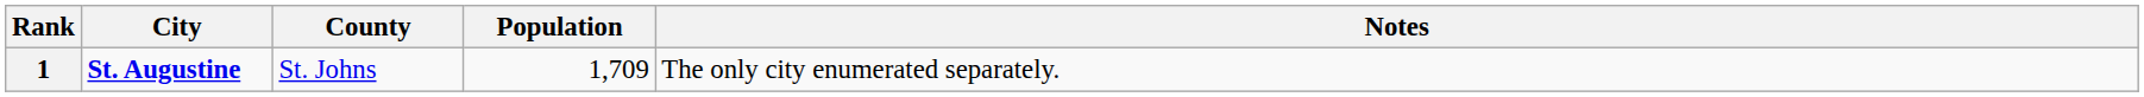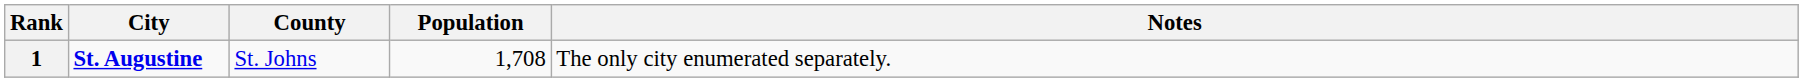1 | Population: 1,709 -> 1,708
